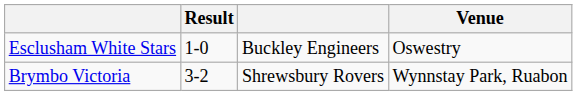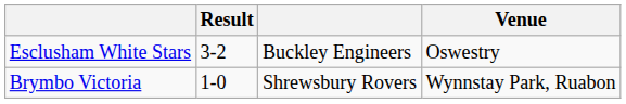Esclusham White Stars | Result: 1-0 -> 3-2
Brymbo Victoria | Result: 3-2 -> 1-0
